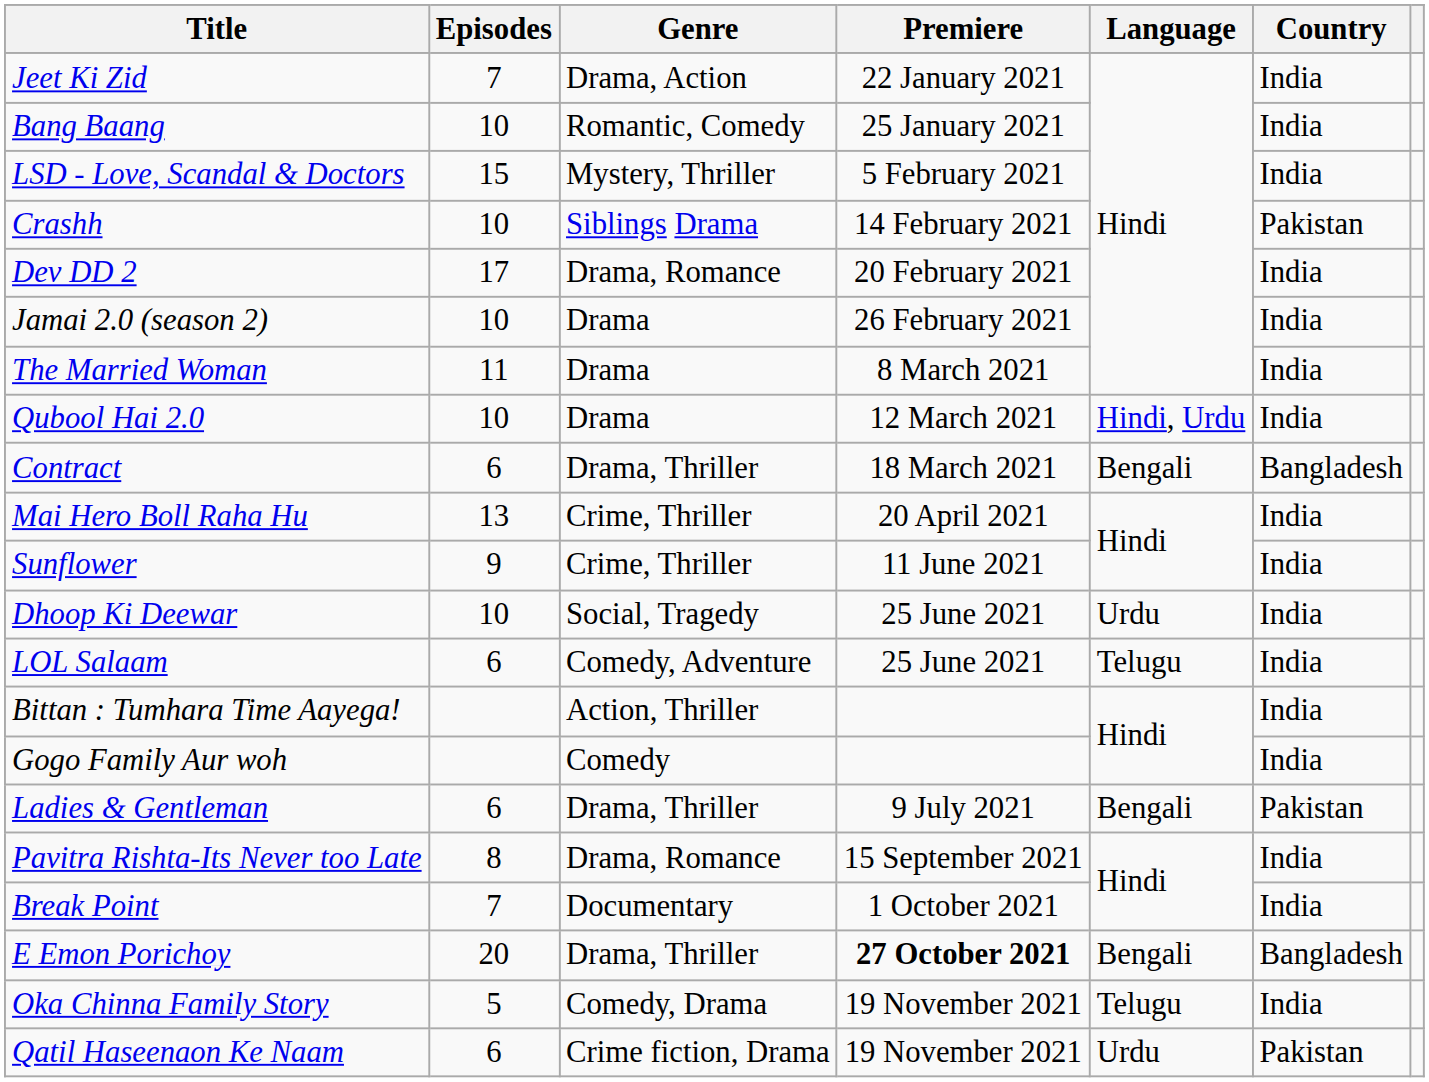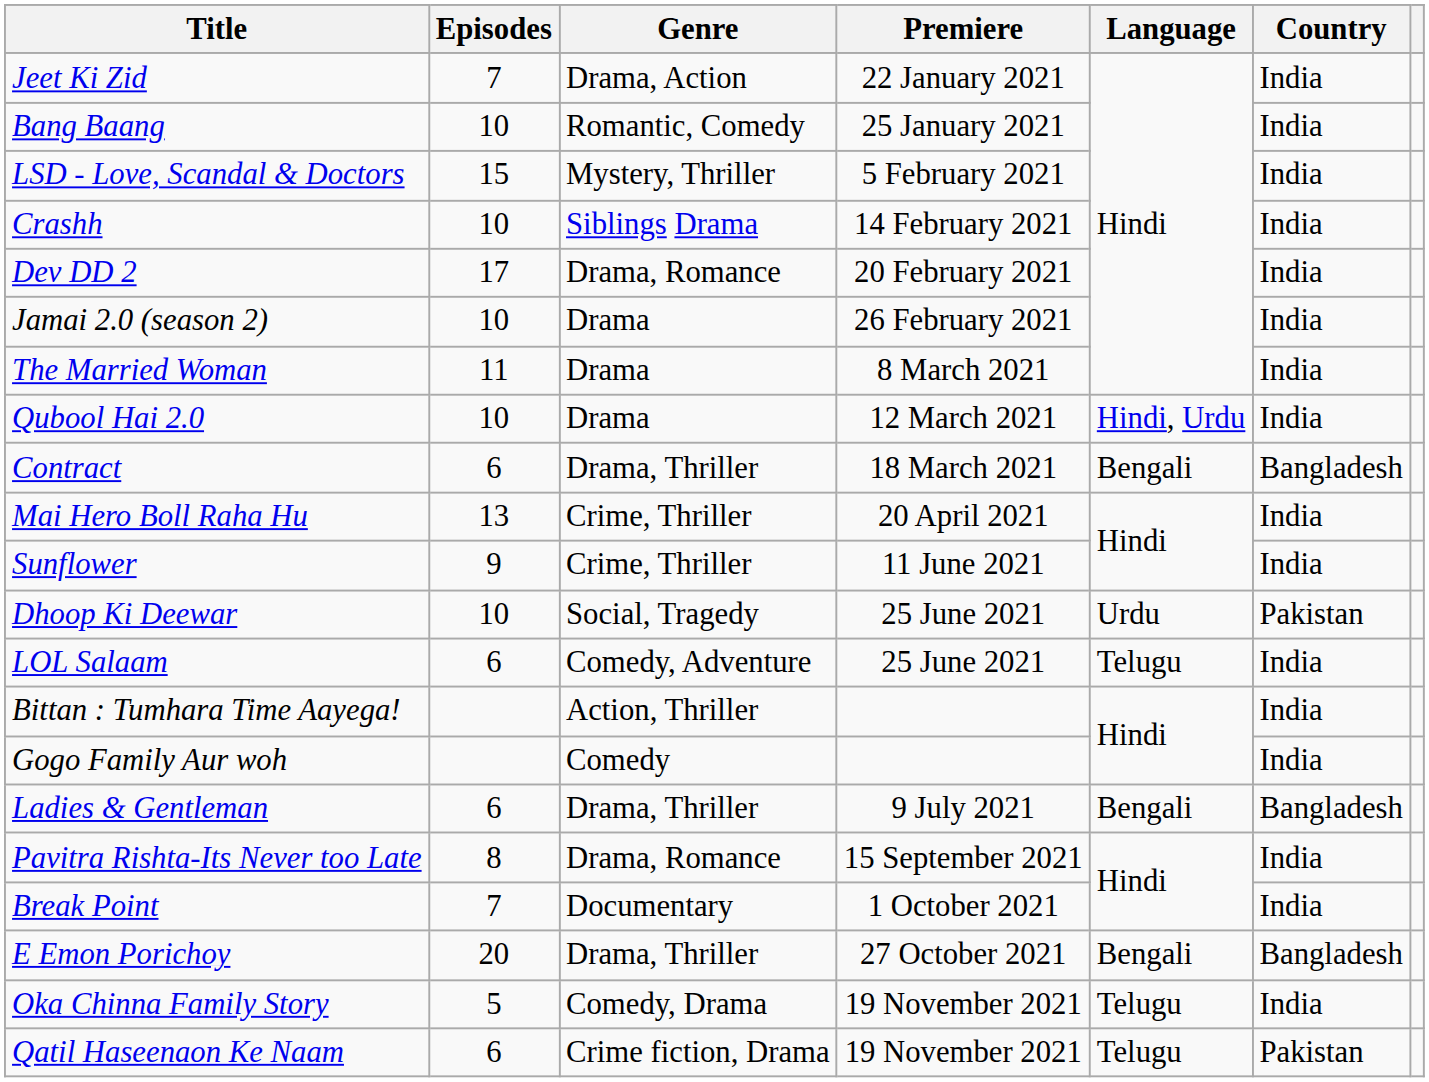Crashh | Country: Pakistan -> India
Dhoop Ki Deewar | Country: India -> Pakistan
Ladies & Gentleman | Country: Pakistan -> Bangladesh
E Emon Porichoy | Premiere: bold -> normal
Qatil Haseenaon Ke Naam | Language: Urdu -> Telugu
